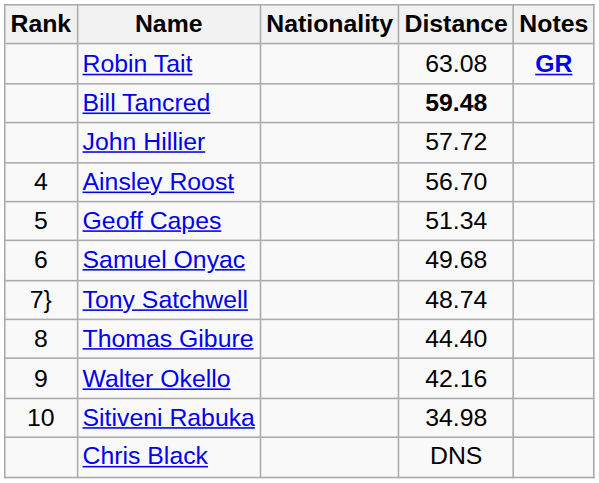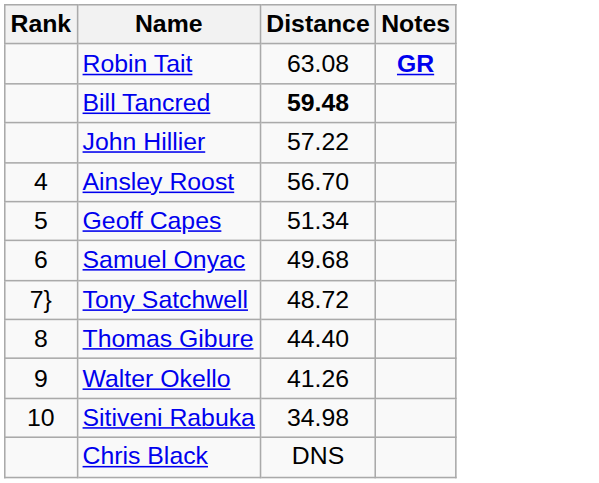- column: Nationality
John Hillier | Distance: 57.72 -> 57.22
Tony Satchwell | Distance: 48.74 -> 48.72
Walter Okello | Distance: 42.16 -> 41.26
